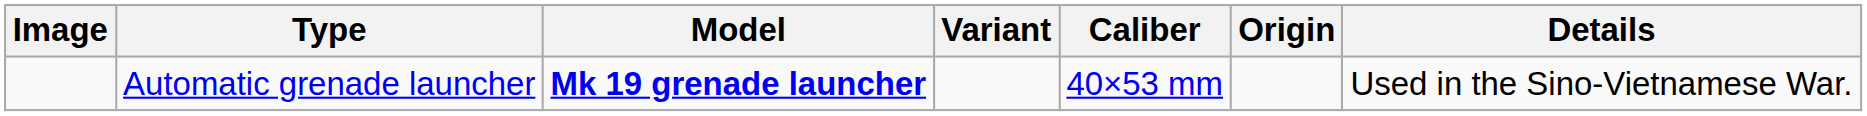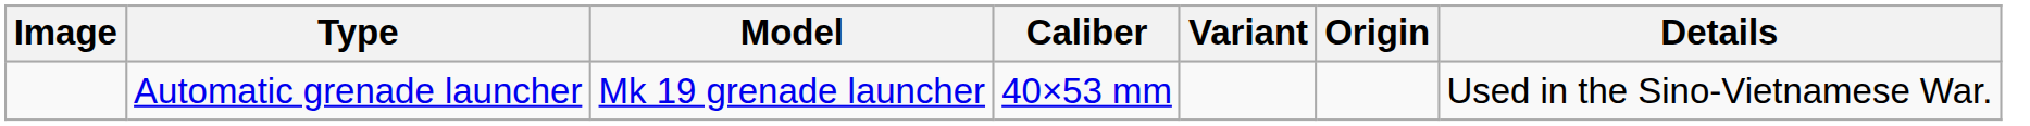columns swapped: Variant <-> Caliber
Automatic grenade launcher | Model: bold -> normal
